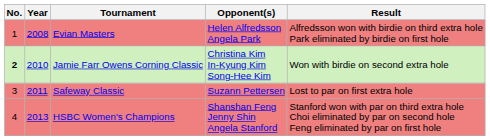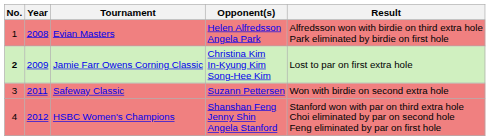Jamie Farr Owens Corning Classic | Year: 2010 -> 2009
Jamie Farr Owens Corning Classic | Result: Won with birdie on second extra hole -> Lost to par on first extra hole
Safeway Classic | Result: Lost to par on first extra hole -> Won with birdie on second extra hole
HSBC Women's Champions | Year: 2013 -> 2012
